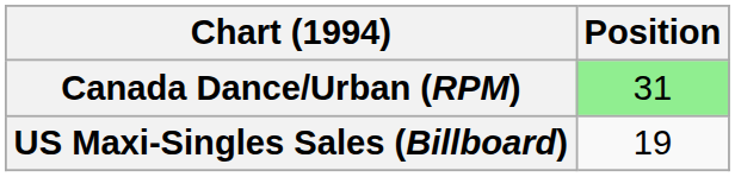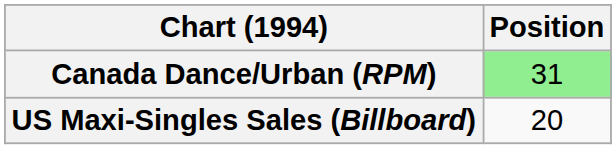US Maxi-Singles Sales (Billboard) | Position: 19 -> 20
